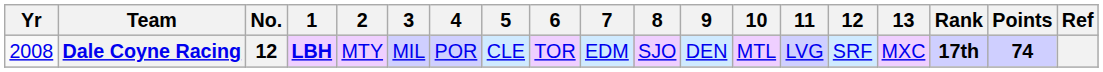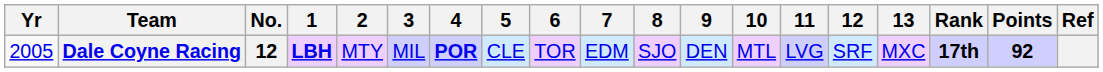Dale Coyne Racing | Yr: 2008 -> 2005
Dale Coyne Racing | 4: normal -> bold
Dale Coyne Racing | Points: 74 -> 92
